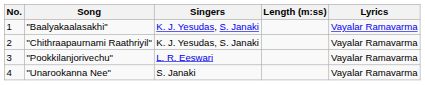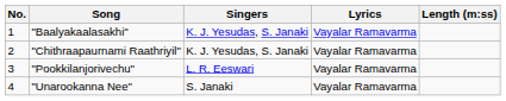columns swapped: Lyrics <-> Length (m:ss)
